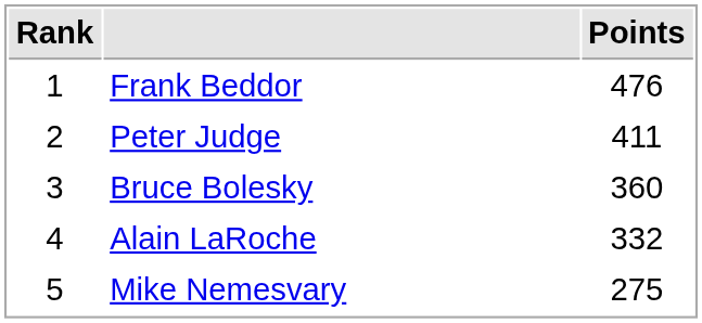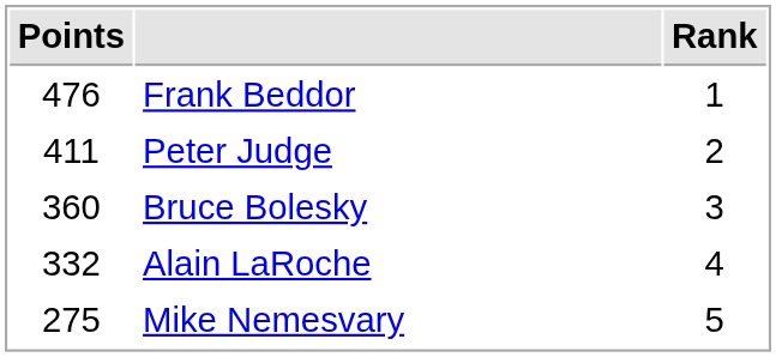columns swapped: Rank <-> Points
